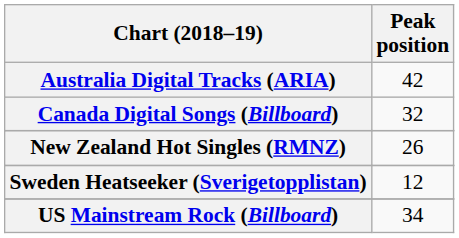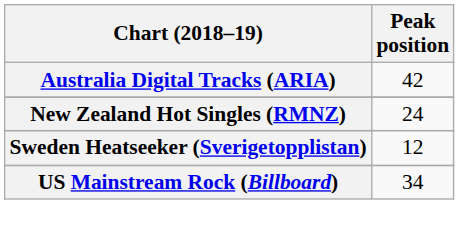- row: Canada Digital Songs (Billboard) | 32
New Zealand Hot Singles (RMNZ) | Peak position: 26 -> 24
